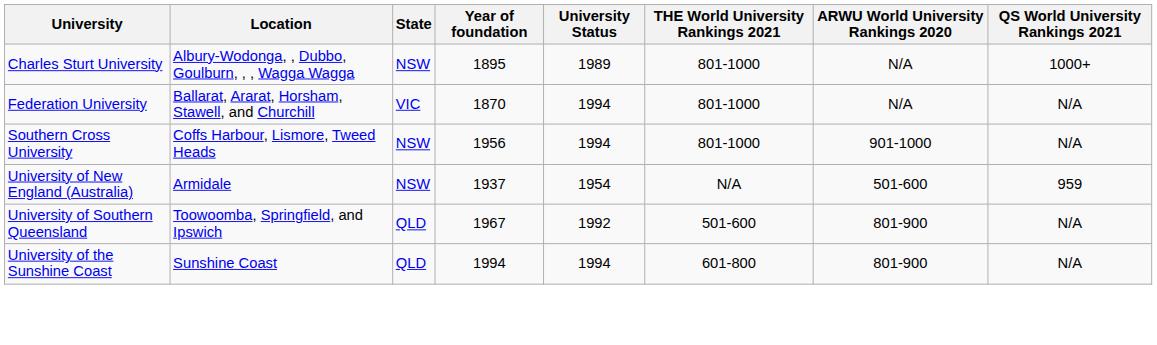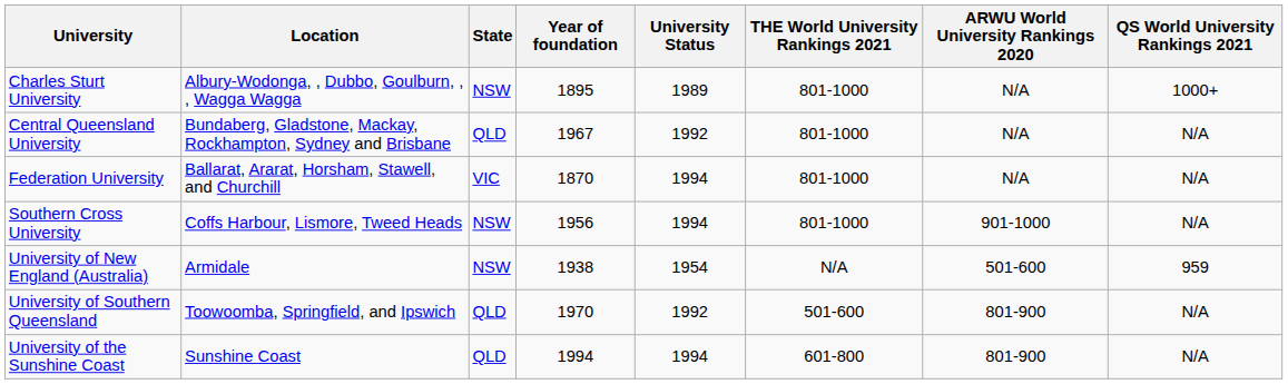+ row: Central Queensland University | Bundaberg, Gladstone, Mackay, Rockhampton, Sydney and Brisbane | QLD | 1967 | 1992 | 801-1000 | N/A | N/A
University of New England (Australia) | Year of foundation: 1937 -> 1938
University of Southern Queensland | Year of foundation: 1967 -> 1970
